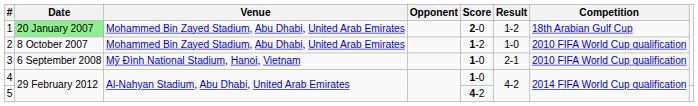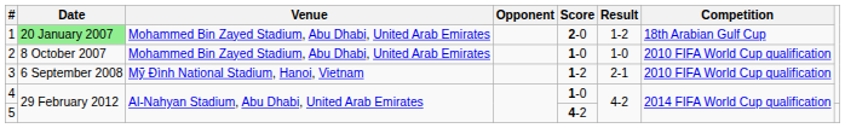2 | Score: 1-2 -> 1-0
3 | Score: 1-0 -> 1-2
